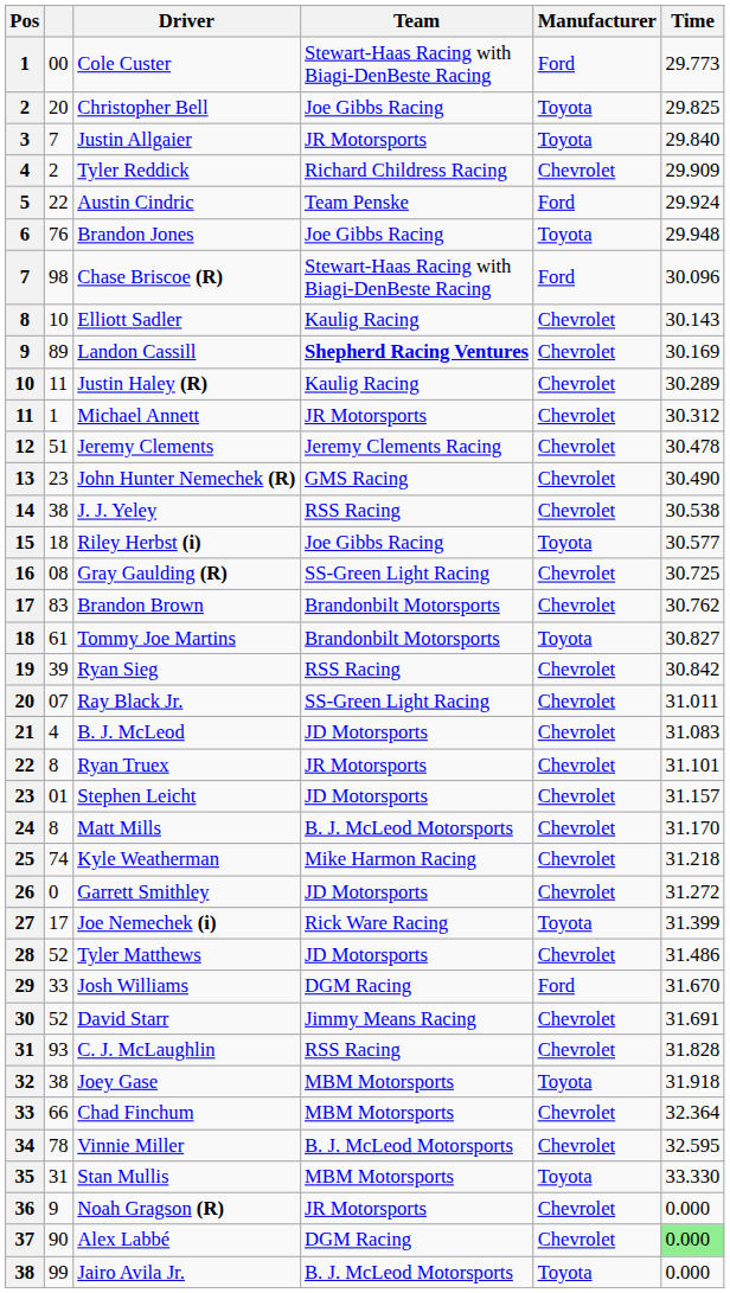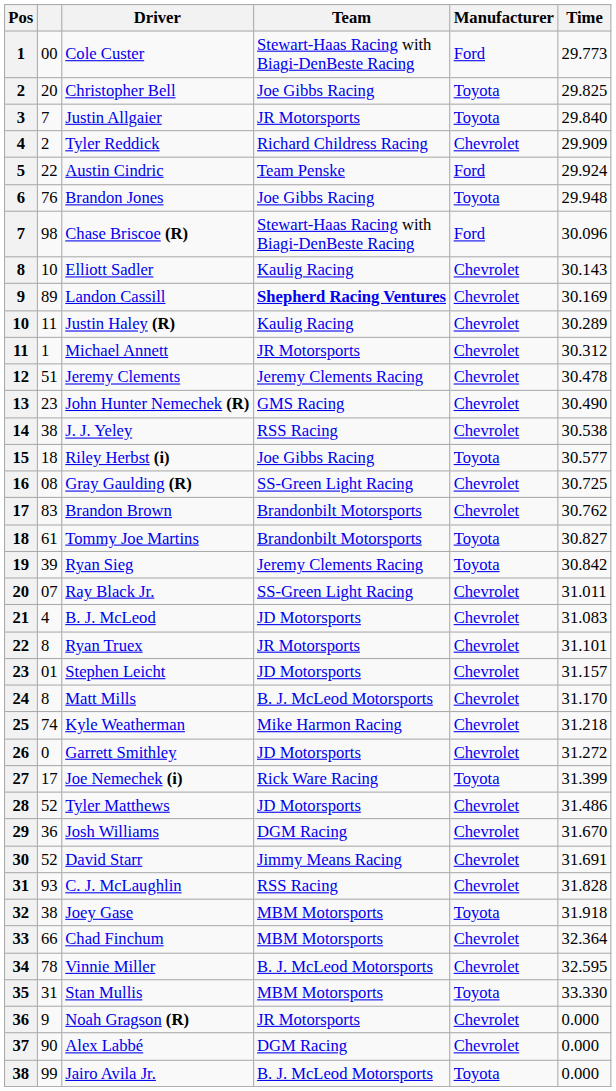Ryan Sieg | Team: RSS Racing -> Jeremy Clements Racing
Ryan Sieg | Manufacturer: Chevrolet -> Toyota
Josh Williams | column 2: 33 -> 36
Josh Williams | Manufacturer: Ford -> Chevrolet
Alex Labbé | Time: lightgreen background -> no background
